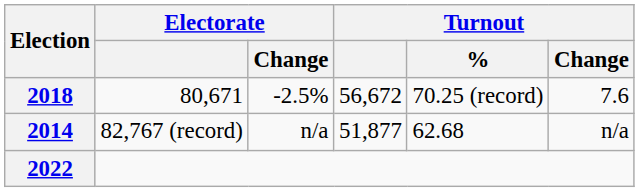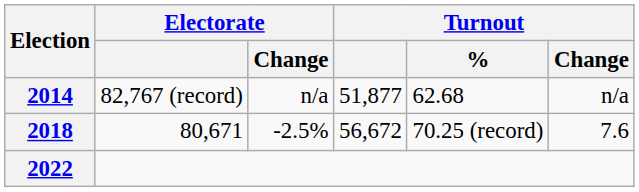rows swapped: 2014 <-> 2018
